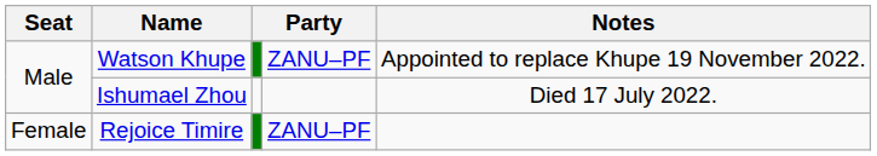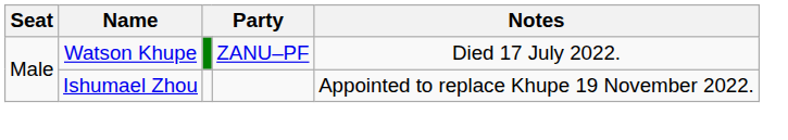Watson Khupe | Notes: Appointed to replace Khupe 19 November 2022. -> Died 17 July 2022.
Ishumael Zhou | Notes: Died 17 July 2022. -> Appointed to replace Khupe 19 November 2022.
- row: Female | Rejoice Timire | ZANU–PF
